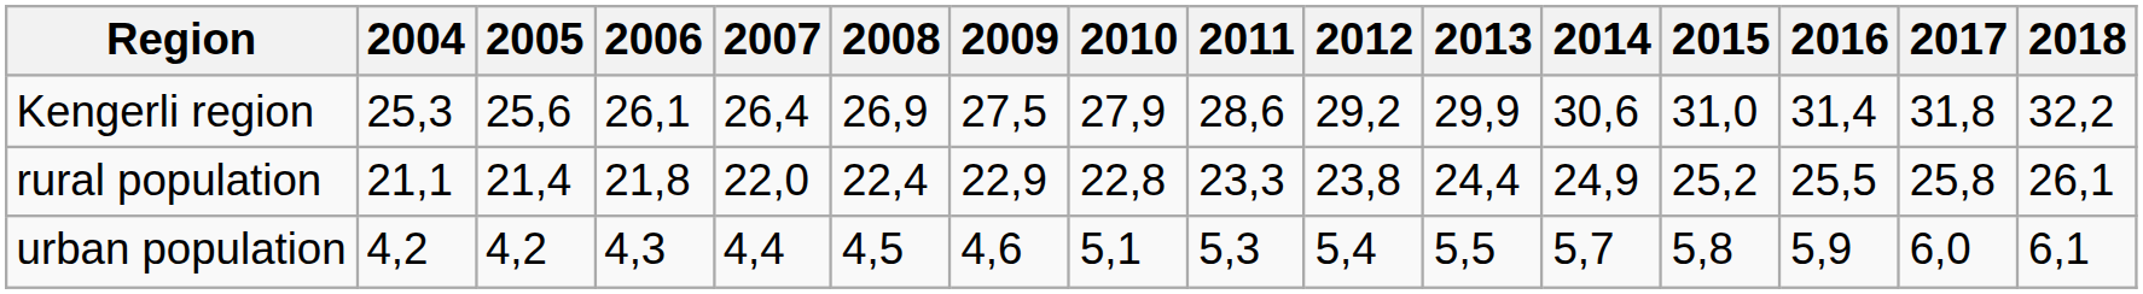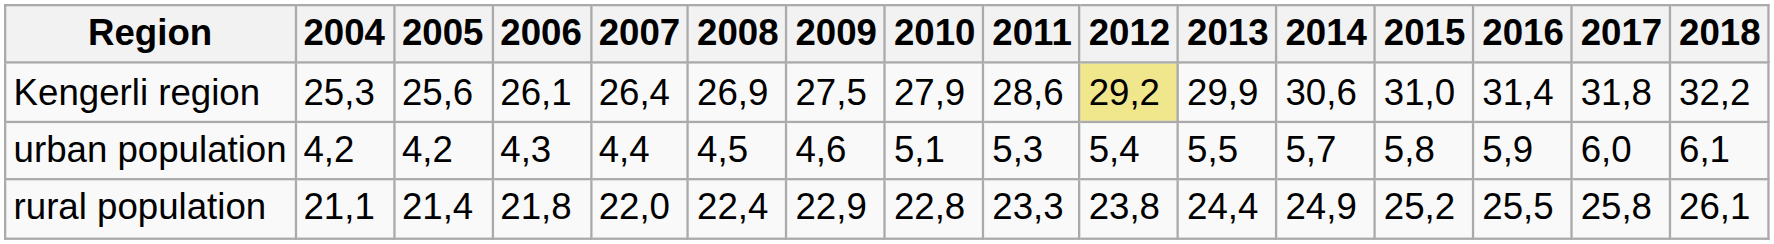Kengerli region | 2012: no background -> khaki background
rows swapped: urban population <-> rural population
